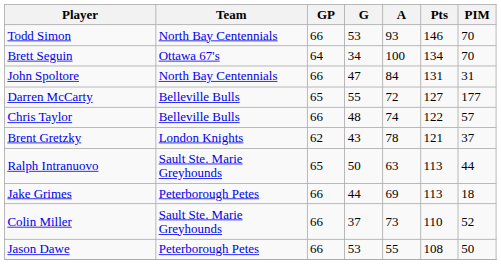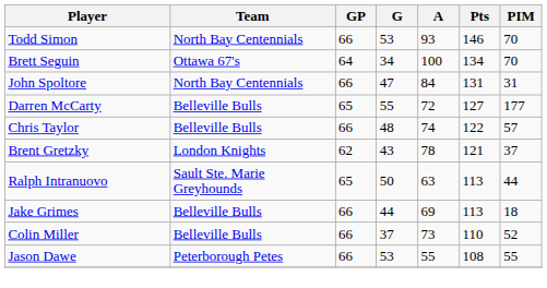Jake Grimes | Team: Peterborough Petes -> Belleville Bulls
Colin Miller | Team: Sault Ste. Marie Greyhounds -> Belleville Bulls
Jason Dawe | PIM: 50 -> 55
